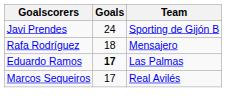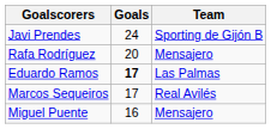Rafa Rodríguez | Goals: 18 -> 20
+ row: Miguel Puente | 16 | Mensajero
